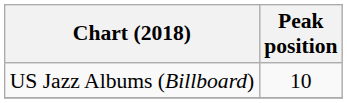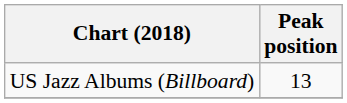US Jazz Albums (Billboard) | Peak position: 10 -> 13
